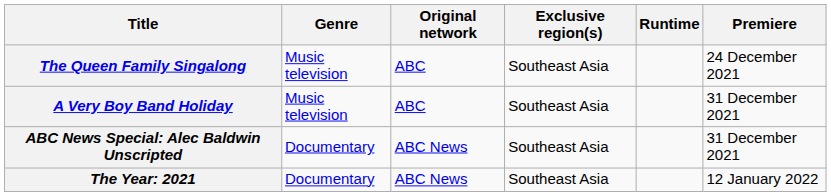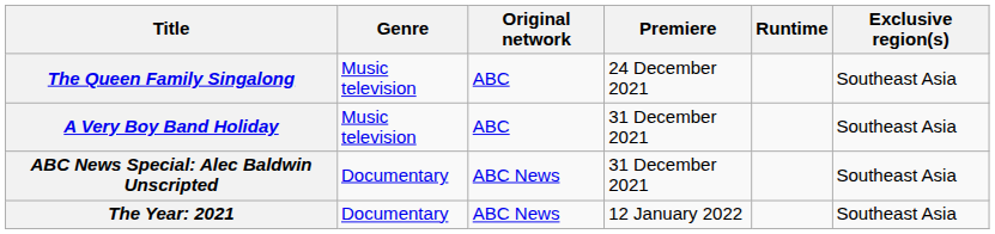columns swapped: Premiere <-> Exclusive region(s)
